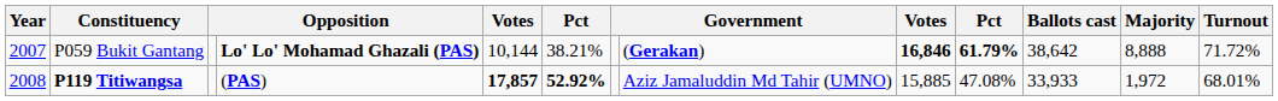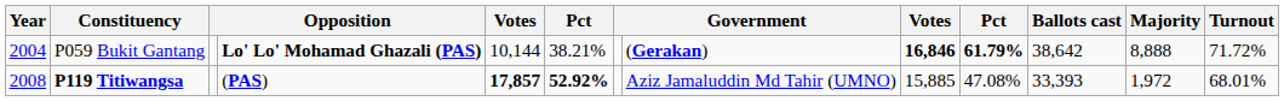P059 Bukit Gantang | Year: 2007 -> 2004
P119 Titiwangsa | Ballots cast: 33,933 -> 33,393
